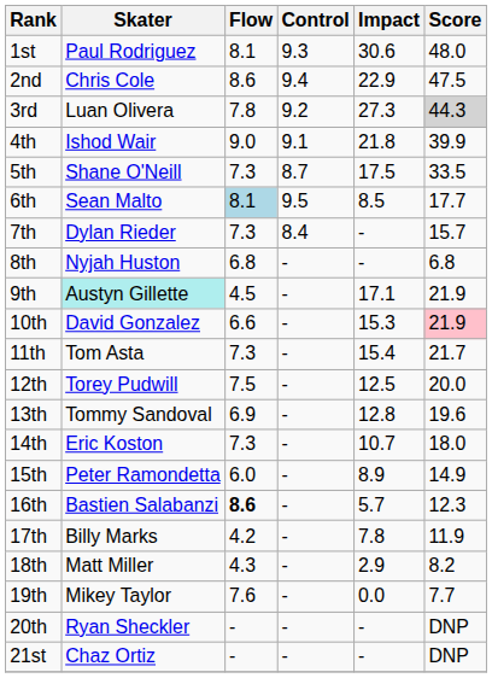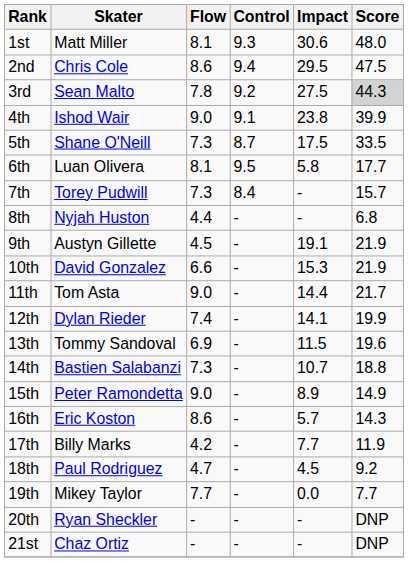1st | Skater: Paul Rodriguez -> Matt Miller
2nd | Impact: 22.9 -> 29.5
3rd | Skater: Luan Olivera -> Sean Malto
3rd | Impact: 27.3 -> 27.5
4th | Impact: 21.8 -> 23.8
6th | Skater: Sean Malto -> Luan Olivera
6th | Flow: lightblue background -> no background
6th | Impact: 8.5 -> 5.8
7th | Skater: Dylan Rieder -> Torey Pudwill
8th | Flow: 6.8 -> 4.4
9th | Skater: paleturquoise background -> no background
9th | Impact: 17.1 -> 19.1
10th | Score: pink background -> no background
11th | Flow: 7.3 -> 9.0
11th | Impact: 15.4 -> 14.4
12th | Skater: Torey Pudwill -> Dylan Rieder
12th | Flow: 7.5 -> 7.4
12th | Impact: 12.5 -> 14.1
12th | Score: 20.0 -> 19.9
13th | Impact: 12.8 -> 11.5
14th | Skater: Eric Koston -> Bastien Salabanzi
14th | Score: 18.0 -> 18.8
15th | Flow: 6.0 -> 9.0
16th | Skater: Bastien Salabanzi -> Eric Koston
16th | Flow: bold -> normal
16th | Score: 12.3 -> 14.3
17th | Impact: 7.8 -> 7.7
18th | Skater: Matt Miller -> Paul Rodriguez
18th | Flow: 4.3 -> 4.7
18th | Impact: 2.9 -> 4.5
18th | Score: 8.2 -> 9.2
19th | Flow: 7.6 -> 7.7
